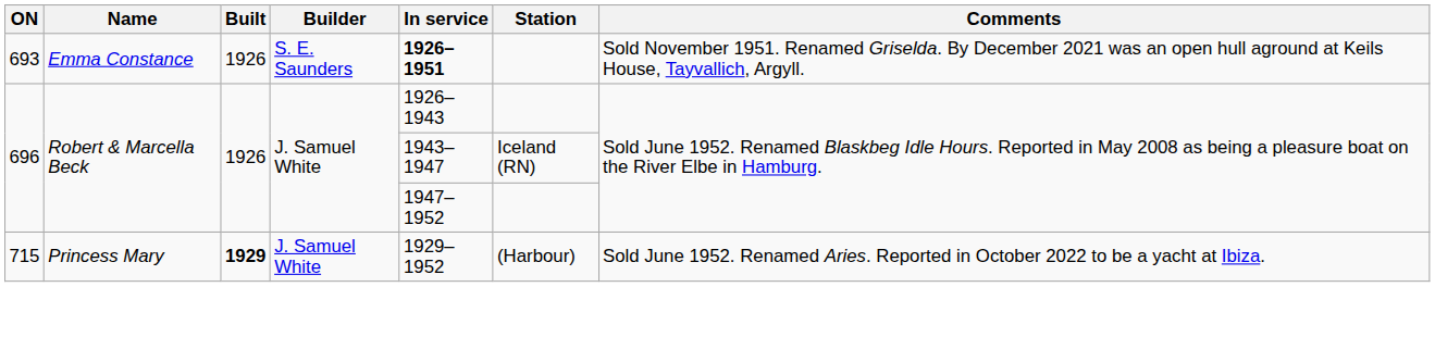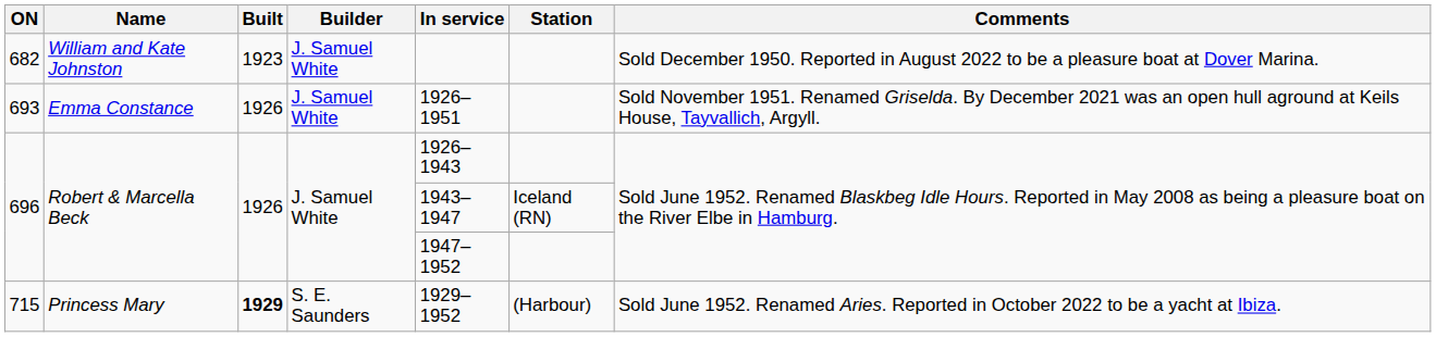+ row: 682 | William and Kate Johnston | 1923 | J. Samuel White | Sold December 1950. Reported in August 2022 to be a pleasure boat at Dover Marina.
693 | Builder: S. E. Saunders -> J. Samuel White
693 | In service: bold -> normal
715 | Builder: J. Samuel White -> S. E. Saunders
